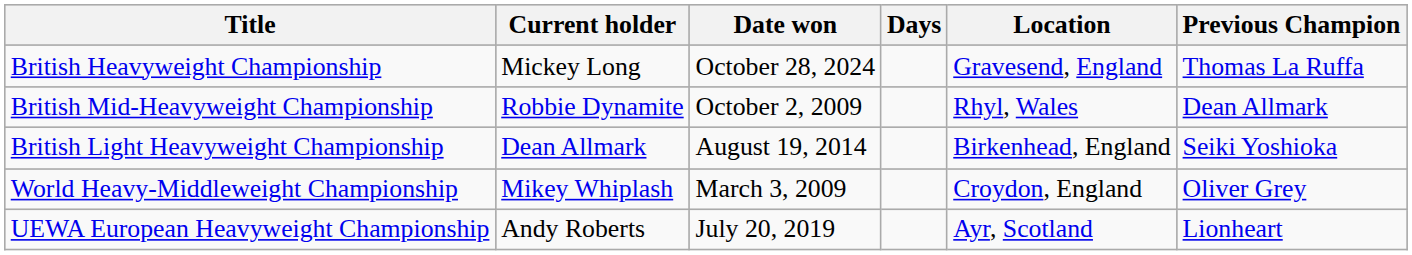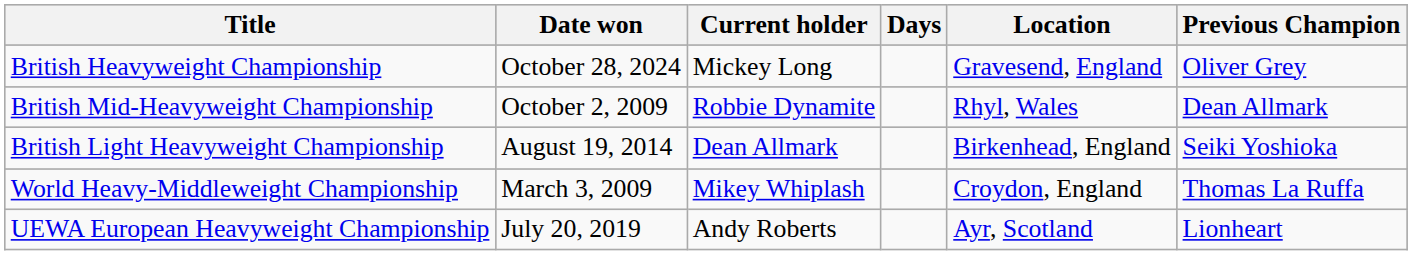columns swapped: Current holder <-> Date won
British Heavyweight Championship | Previous Champion: Thomas La Ruffa -> Oliver Grey
World Heavy-Middleweight Championship | Previous Champion: Oliver Grey -> Thomas La Ruffa
